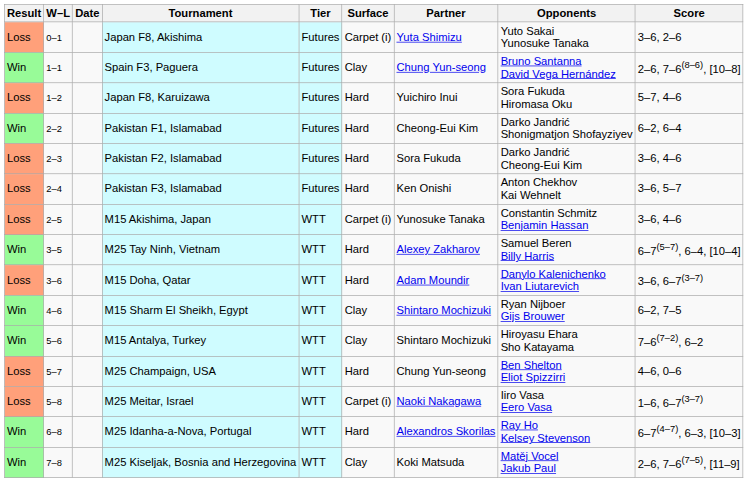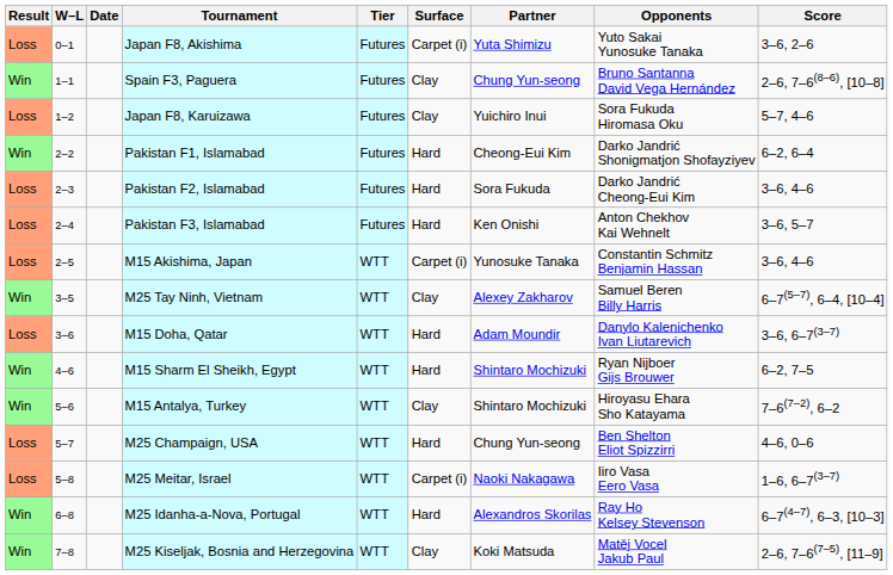Japan F8, Karuizawa | Surface: Hard -> Clay
M25 Tay Ninh, Vietnam | Surface: Hard -> Clay
M15 Sharm El Sheikh, Egypt | Surface: Clay -> Hard
